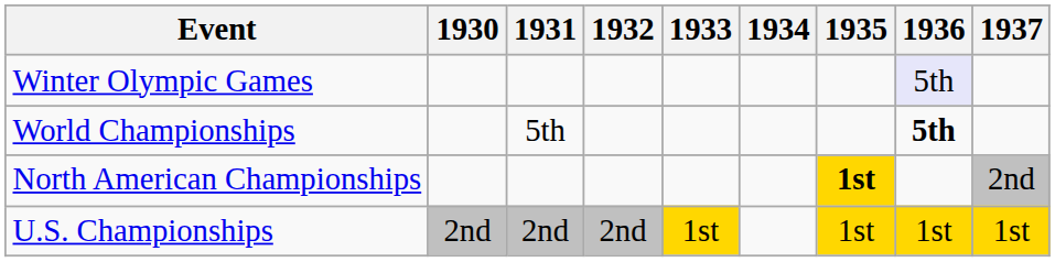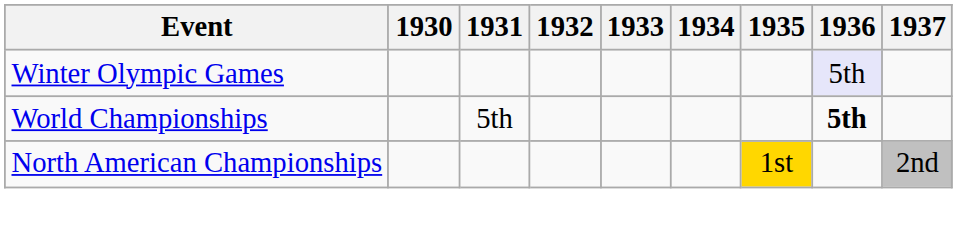North American Championships | 1935: bold -> normal
- row: U.S. Championships | 2nd | 2nd | 2nd | 1st | 1st | 1st | 1st
